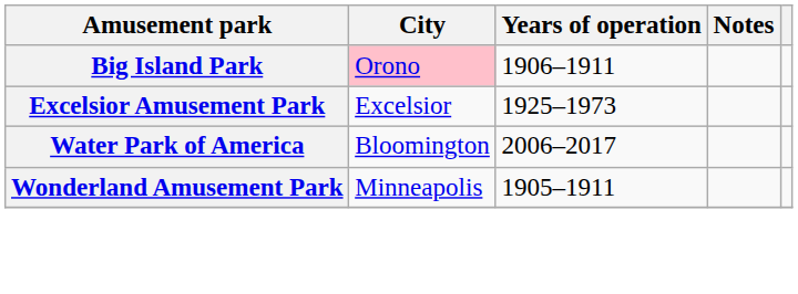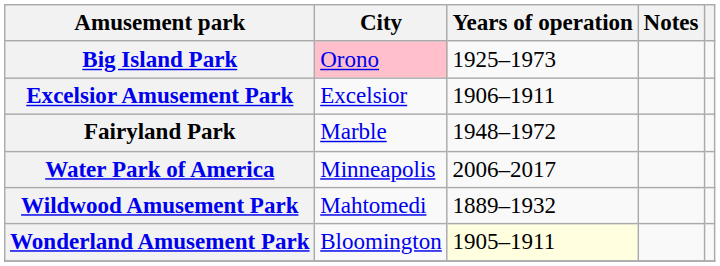Big Island Park | Years of operation: 1906–1911 -> 1925–1973
Excelsior Amusement Park | Years of operation: 1925–1973 -> 1906–1911
+ row: Fairyland Park | Marble | 1948–1972
Water Park of America | City: Bloomington -> Minneapolis
+ row: Wildwood Amusement Park | Mahtomedi | 1889–1932
Wonderland Amusement Park | City: Minneapolis -> Bloomington
Wonderland Amusement Park | Years of operation: no background -> lightyellow background
